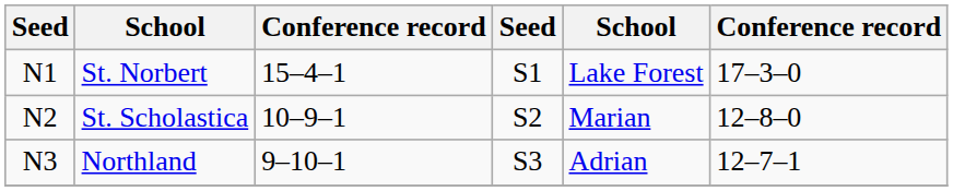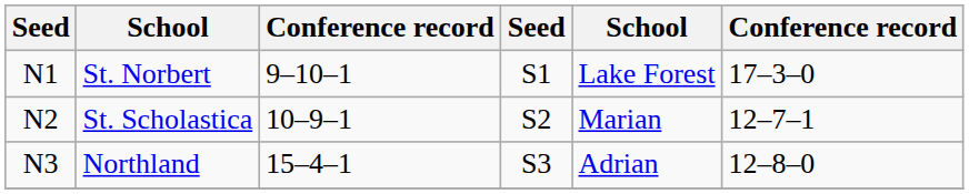St. Norbert | column 3: 15–4–1 -> 9–10–1
St. Scholastica | column 6: 12–8–0 -> 12–7–1
Northland | column 3: 9–10–1 -> 15–4–1
Northland | column 6: 12–7–1 -> 12–8–0
